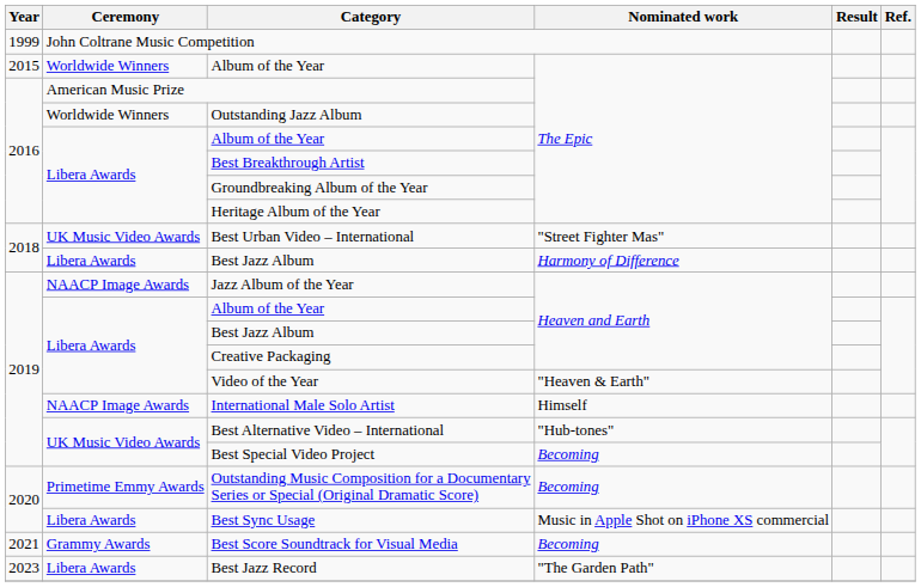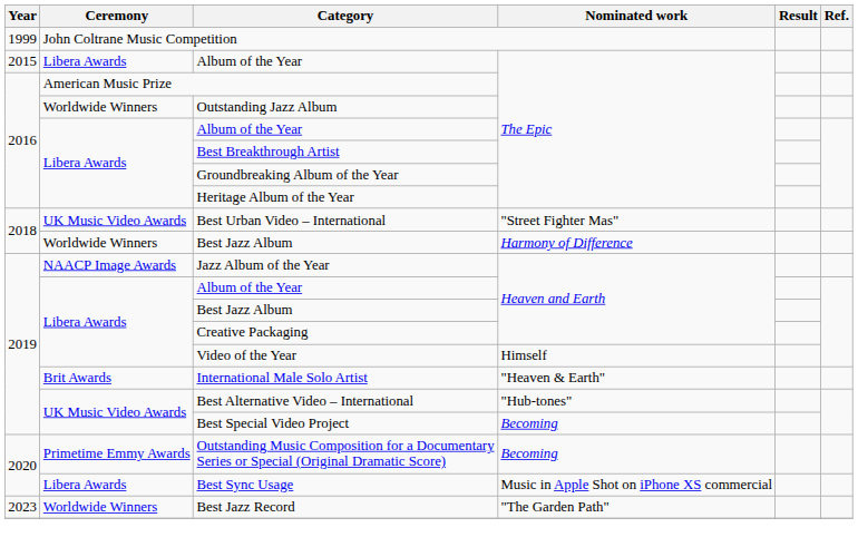2015 / Album of the Year | Ceremony: Worldwide Winners -> Libera Awards
2018 / Best Jazz Album | Ceremony: Libera Awards -> Worldwide Winners
Video of the Year | Nominated work: "Heaven & Earth" -> Himself
International Male Solo Artist | Ceremony: NAACP Image Awards -> Brit Awards
International Male Solo Artist | Nominated work: Himself -> "Heaven & Earth"
- row: 2021 | Grammy Awards | Best Score Soundtrack for Visual Media | Becoming
Best Jazz Record | Ceremony: Libera Awards -> Worldwide Winners
